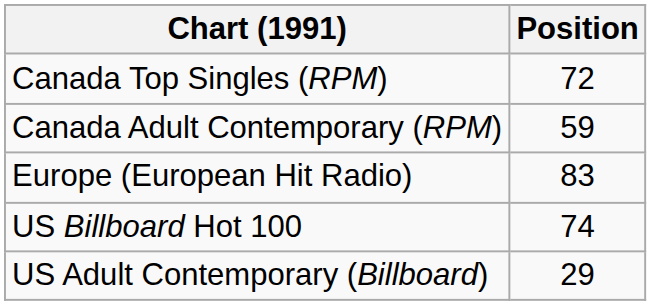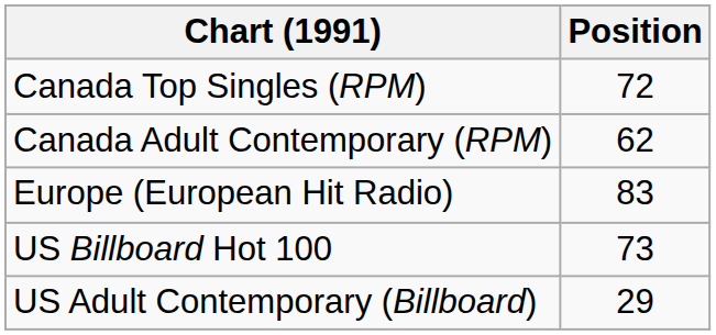Canada Adult Contemporary (RPM) | Position: 59 -> 62
US Billboard Hot 100 | Position: 74 -> 73
